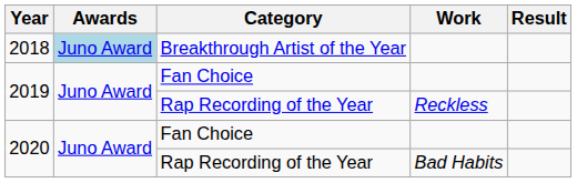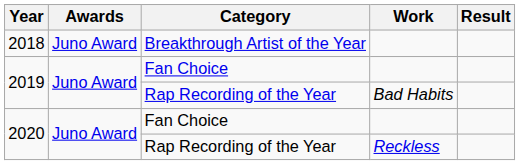2018 | Awards: lightblue background -> no background
2019 / Rap Recording of the Year | Work: Reckless -> Bad Habits
2020 / Rap Recording of the Year | Work: Bad Habits -> Reckless
